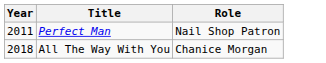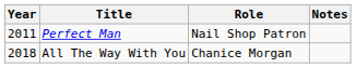+ column: Notes
